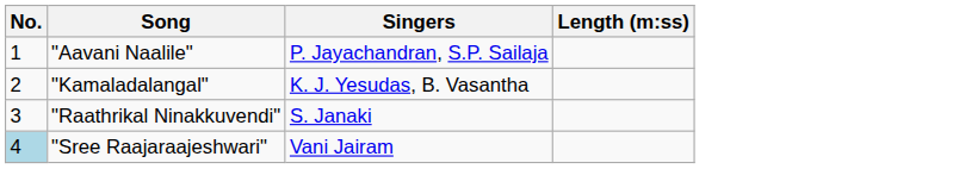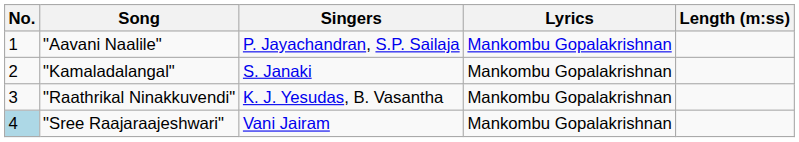+ column: Lyrics | Mankombu Gopalakrishnan | Mankombu Gopalakrishnan | Mankombu Gopalakrishnan | Mankombu Gopalakrishnan
"Kamaladalangal" | Singers: K. J. Yesudas, B. Vasantha -> S. Janaki
"Raathrikal Ninakkuvendi" | Singers: S. Janaki -> K. J. Yesudas, B. Vasantha
